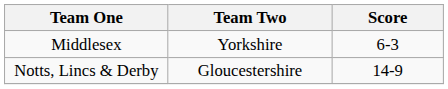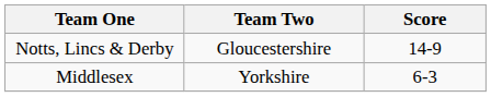rows swapped: Middlesex <-> Notts, Lincs & Derby
